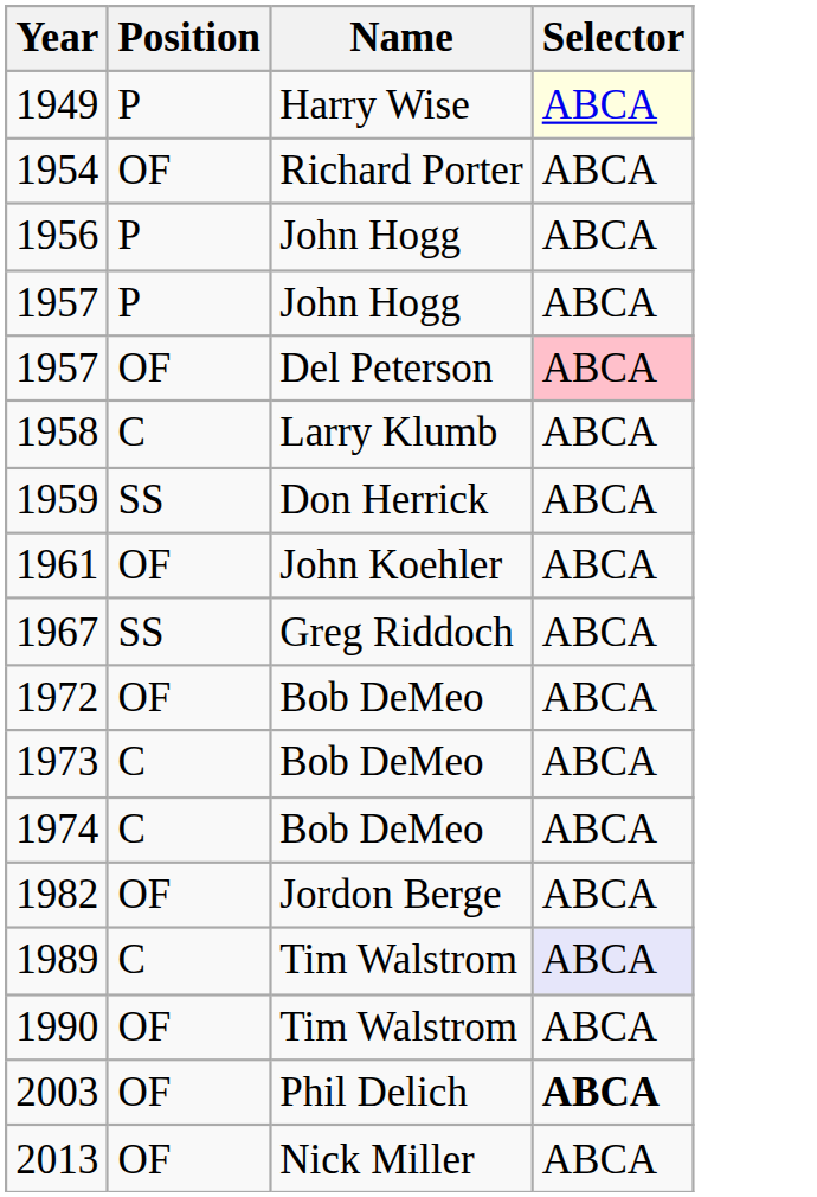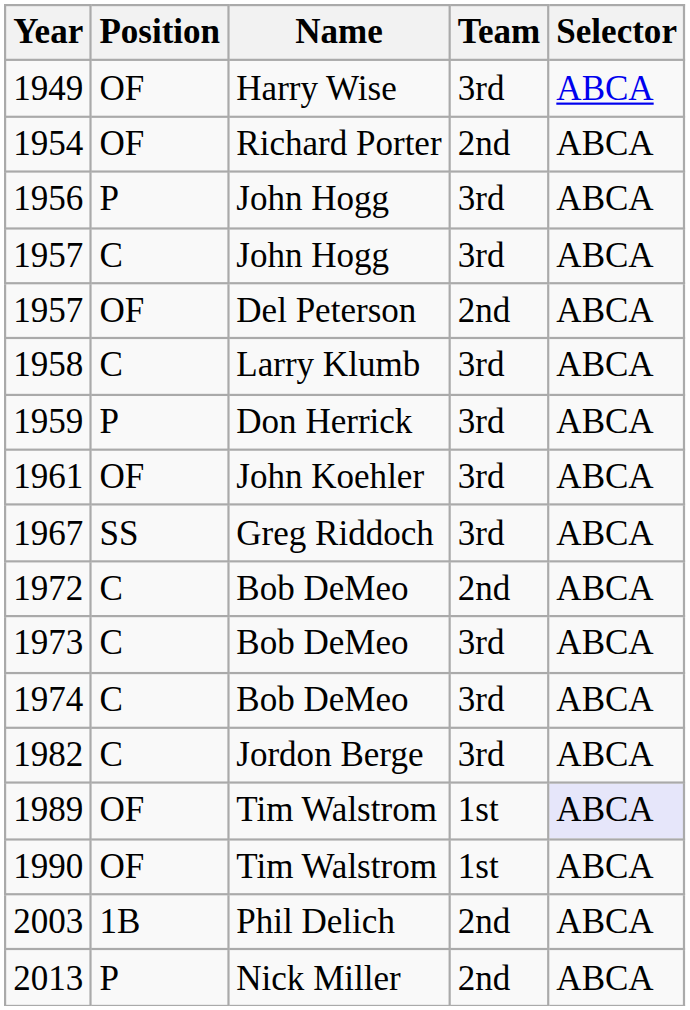+ column: Team | 3rd | 2nd | 3rd | 3rd | 2nd | 3rd | 3rd | 3rd | 3rd | 2nd | 3rd | 3rd | 3rd | 1st | 1st | 2nd | 2nd
1949 | Position: P -> OF
1949 | Selector: lightyellow background -> no background
1957 / John Hogg | Position: P -> C
1957 / Del Peterson | Selector: pink background -> no background
1959 | Position: SS -> P
1972 | Position: OF -> C
1982 | Position: OF -> C
1989 | Position: C -> OF
2003 | Position: OF -> 1B
2003 | Selector: bold -> normal
2013 | Position: OF -> P
